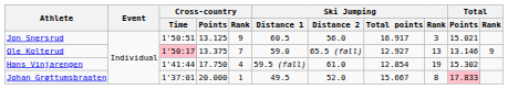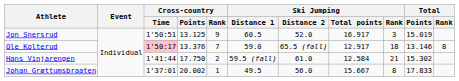Jon Snersrud | Ski Jumping / Distance 2: 56.0 -> 52.0
Jon Snersrud | Total / Points: 15.021 -> 15.019
Ole Kolterud | Cross-country / Points: 13.375 -> 13.376
Ole Kolterud | Ski Jumping / Total points: 12.927 -> 12.917
Ole Kolterud | Ski Jumping / Rank: 13 -> 18
Ole Kolterud | Total / Rank: 9 -> 8
Hans Vinjarengen | Cross-country / Rank: 4 -> 2
Hans Vinjarengen | Ski Jumping / Total points: 12.854 -> 12.584
Hans Vinjarengen | Ski Jumping / Rank: 19 -> 21
Johan Grøttumsbraaten | Cross-country / Points: 20.000 -> 20.002
Johan Grøttumsbraaten | Ski Jumping / Distance 2: 52.0 -> 56.0
Johan Grøttumsbraaten | Total / Points: pink background -> no background
